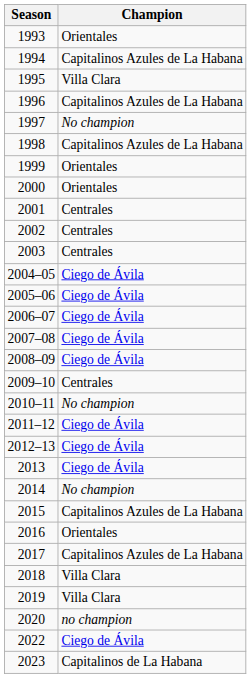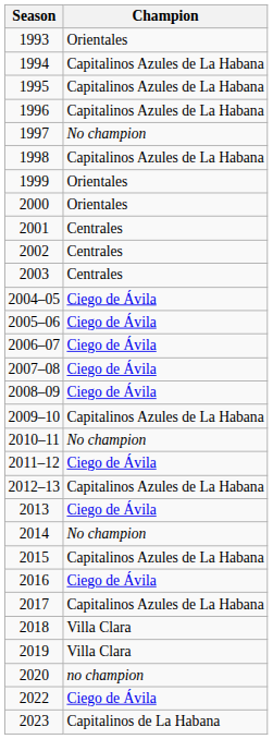1995 | Champion: Villa Clara -> Capitalinos Azules de La Habana
2009–10 | Champion: Centrales -> Capitalinos Azules de La Habana
2012–13 | Champion: Ciego de Ávila -> Capitalinos Azules de La Habana
2016 | Champion: Orientales -> Ciego de Ávila
